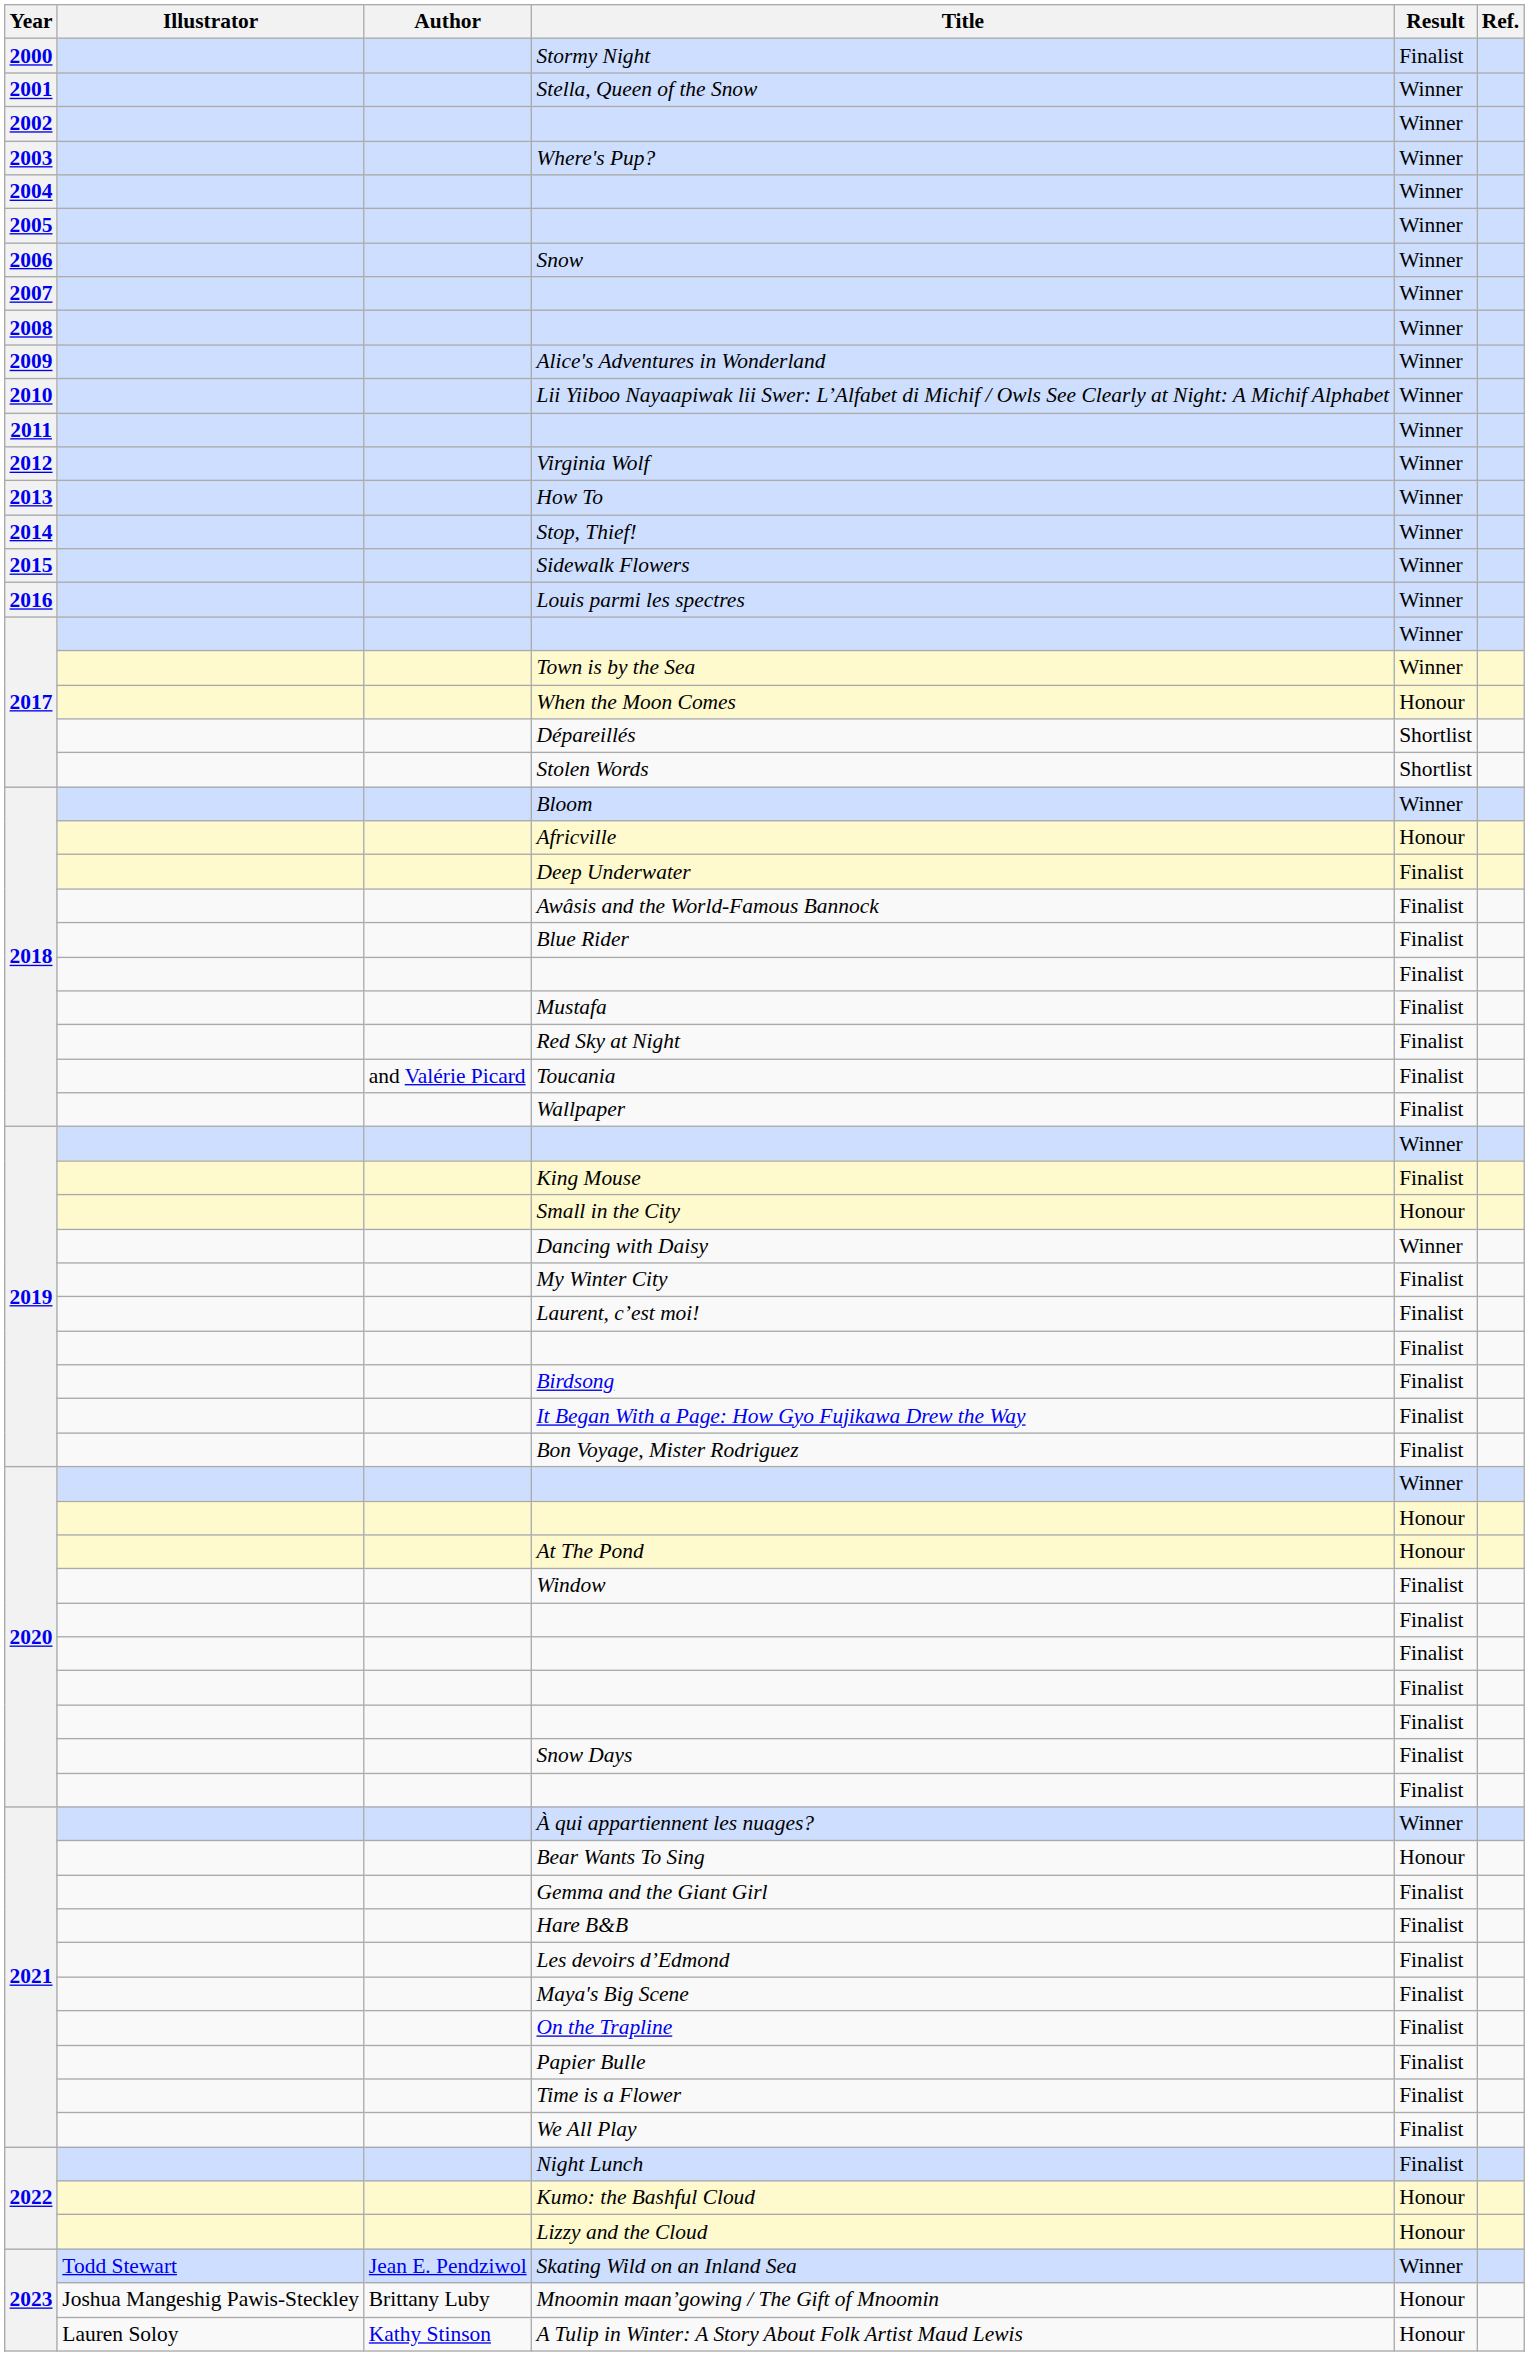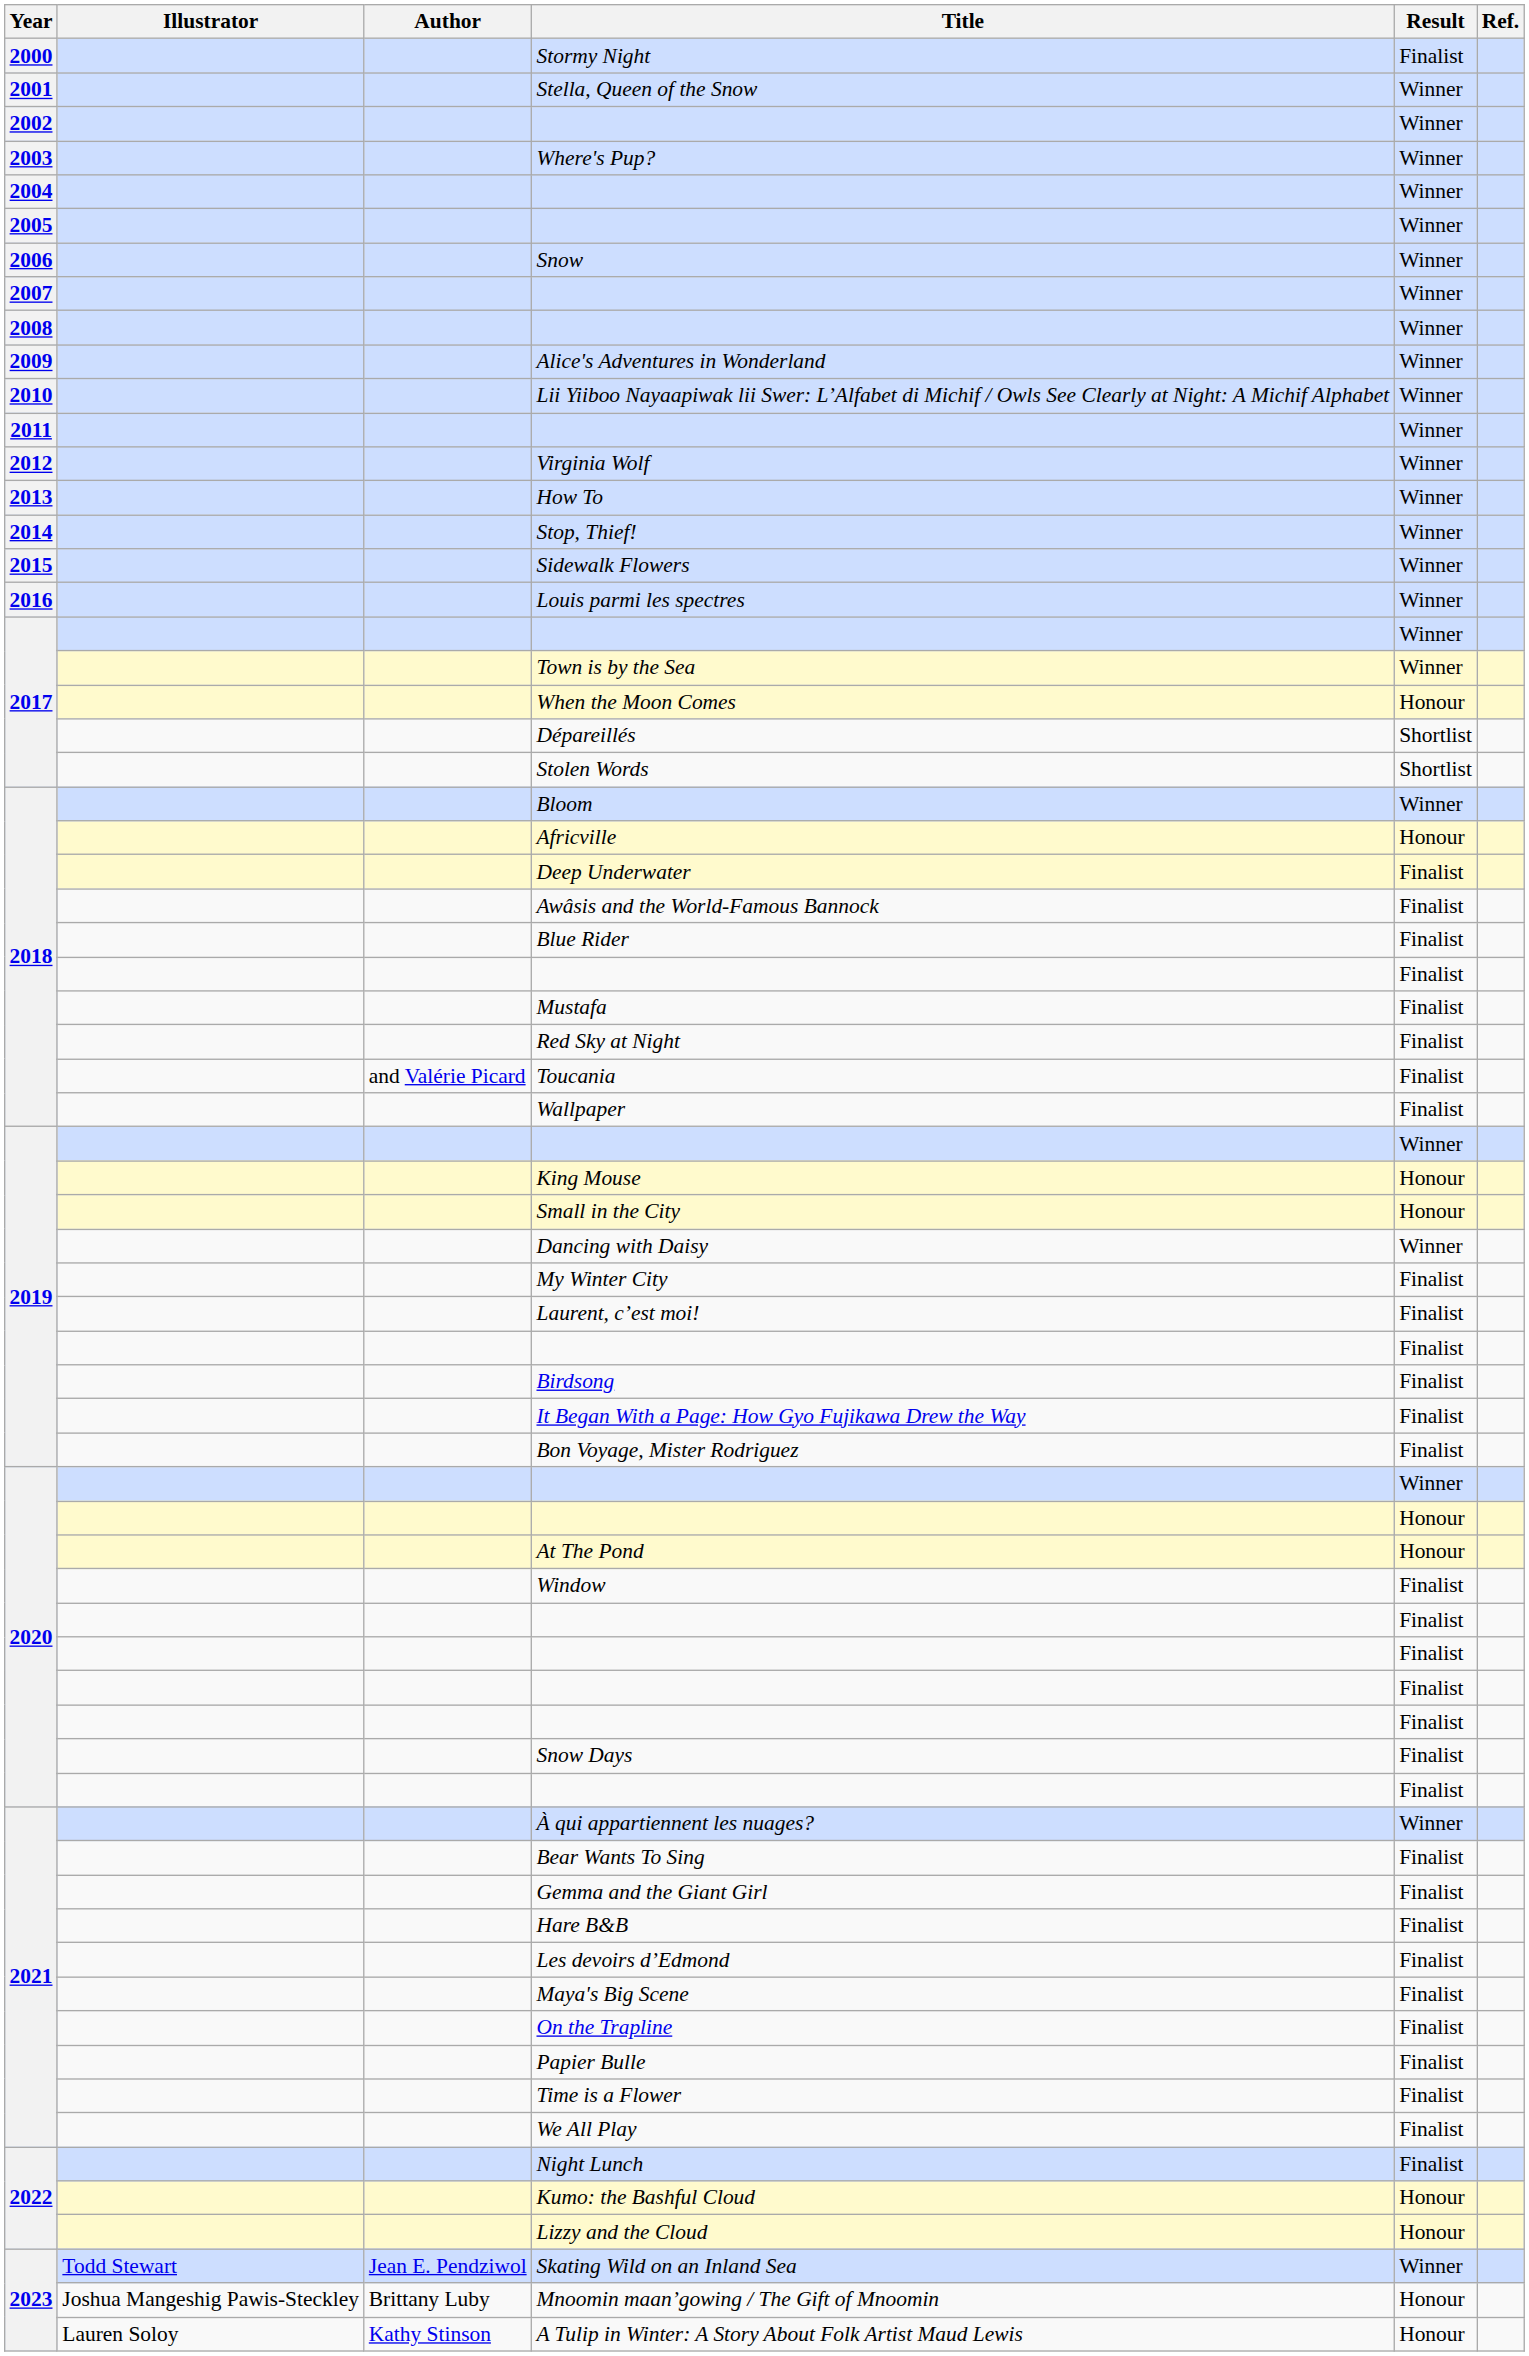King Mouse | Result: Finalist -> Honour
Bear Wants To Sing | Result: Honour -> Finalist
